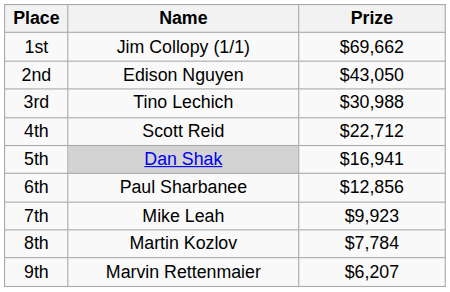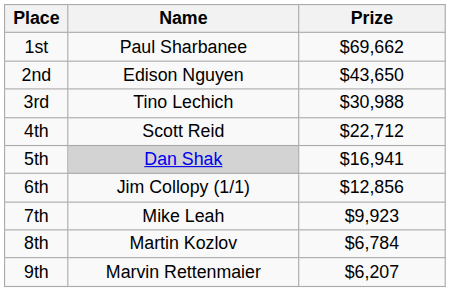1st | Name: Jim Collopy (1/1) -> Paul Sharbanee
2nd | Prize: $43,050 -> $43,650
6th | Name: Paul Sharbanee -> Jim Collopy (1/1)
8th | Prize: $7,784 -> $6,784
